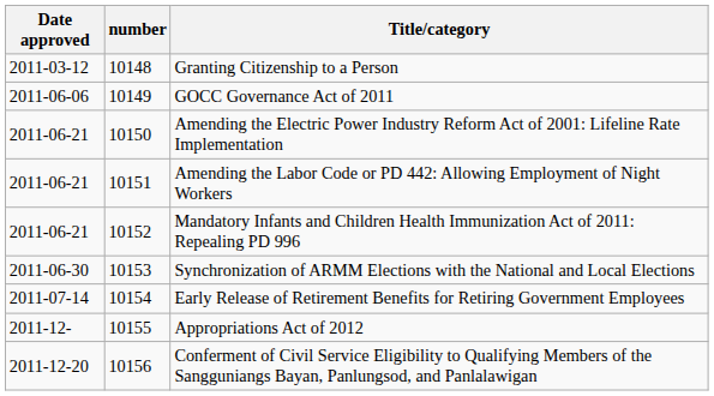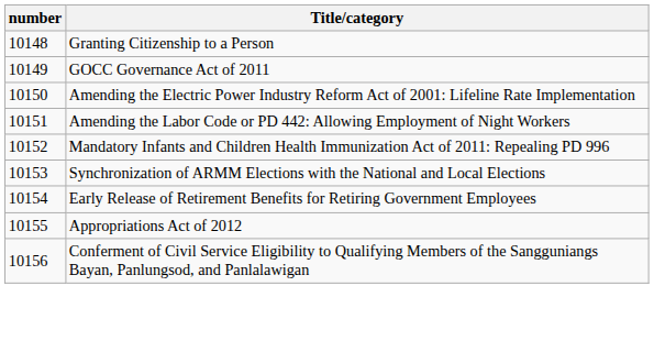- column: Date approved | 2011-03-12 | 2011-06-06 | 2011-06-21 | 2011-06-21 | 2011-06-21 | 2011-06-30 | 2011-07-14 | 2011-12- | 2011-12-20
